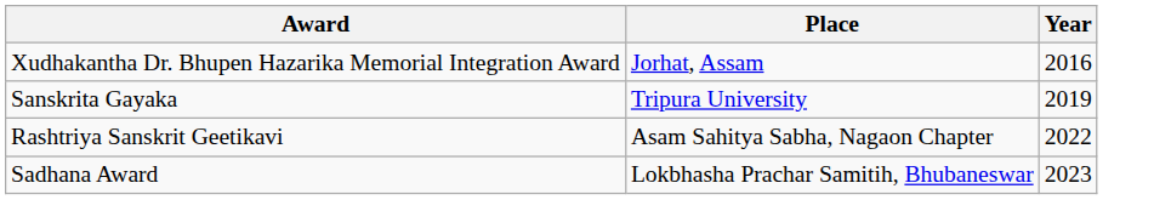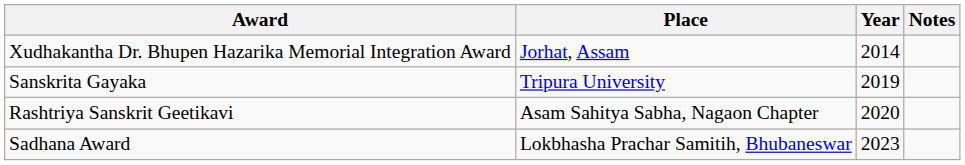+ column: Notes
Xudhakantha Dr. Bhupen Hazarika Memorial Integration Award | Year: 2016 -> 2014
Rashtriya Sanskrit Geetikavi | Year: 2022 -> 2020
